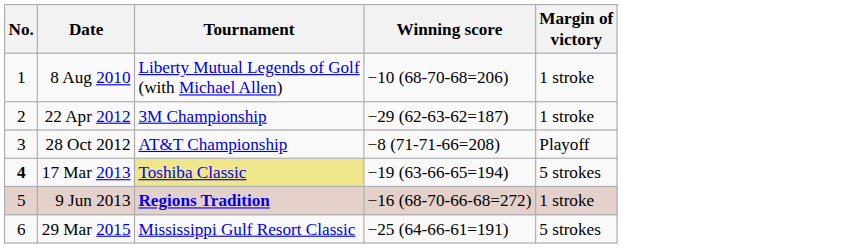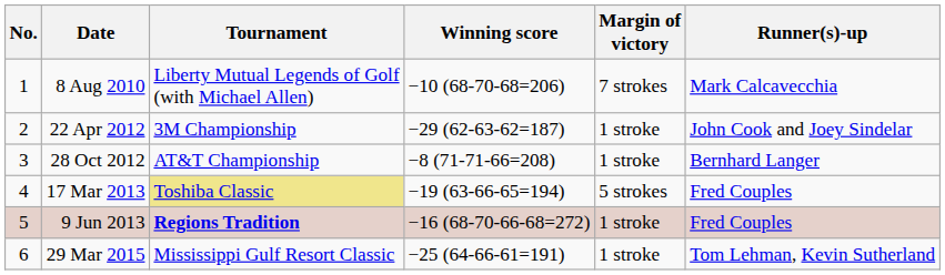+ column: Runner(s)-up | Mark Calcavecchia | John Cook and Joey Sindelar | Bernhard Langer | Fred Couples | Fred Couples | Tom Lehman, Kevin Sutherland
8 Aug 2010 | Margin of victory: 1 stroke -> 7 strokes
28 Oct 2012 | Margin of victory: Playoff -> 1 stroke
17 Mar 2013 | No.: bold -> normal
29 Mar 2015 | Margin of victory: 5 strokes -> 1 stroke
